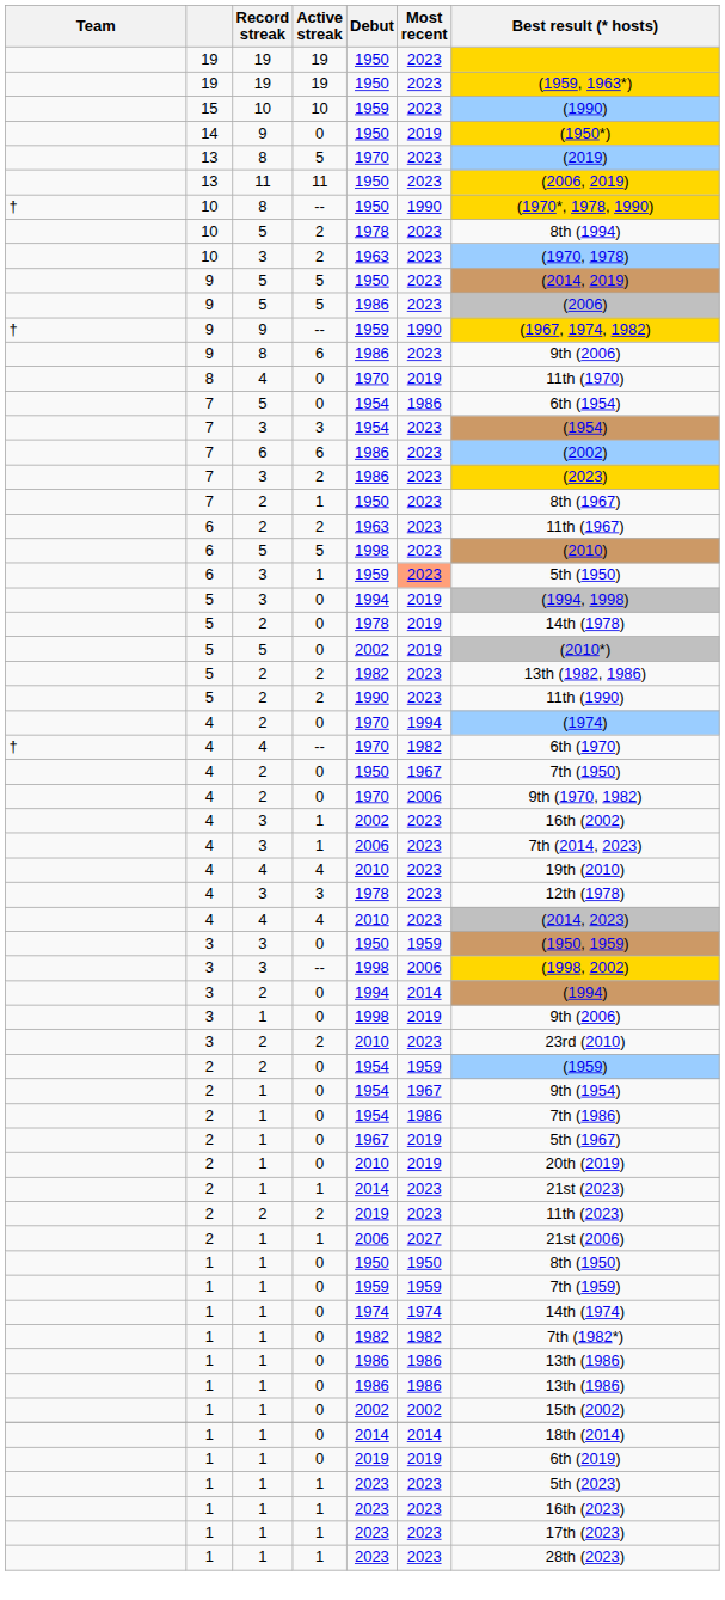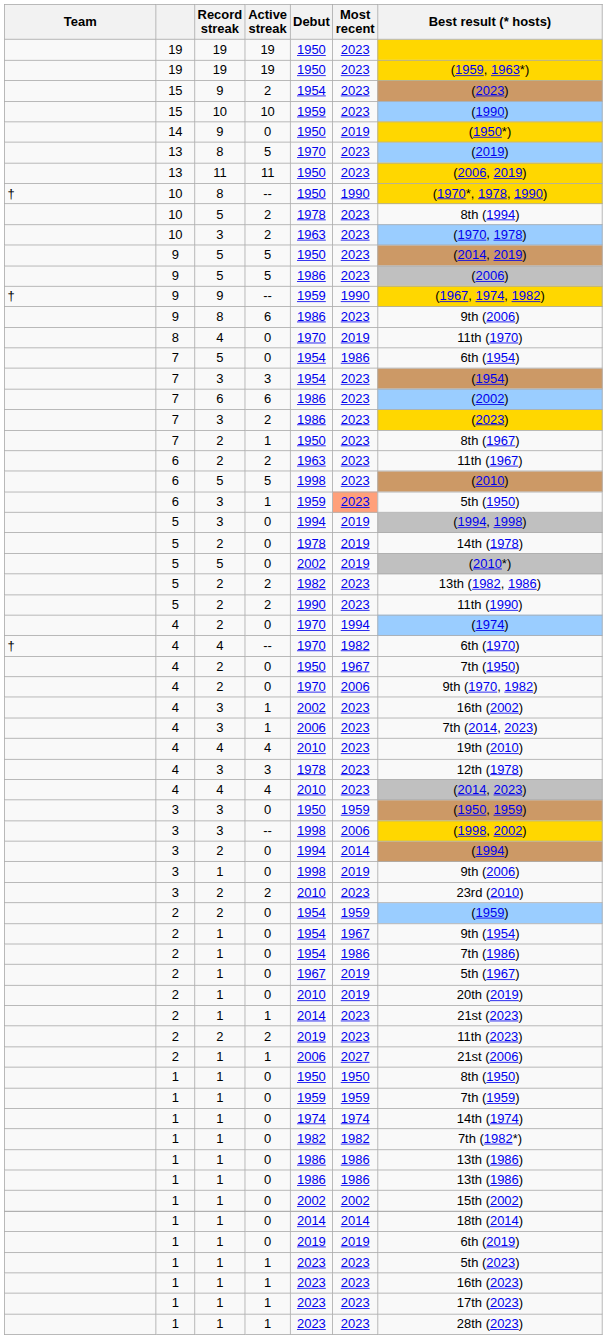+ row: 15 | 9 | 2 | 1954 | 2023 | (2023)
